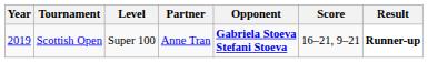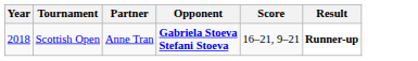- column: Level | Super 100
Scottish Open | Year: 2019 -> 2018
